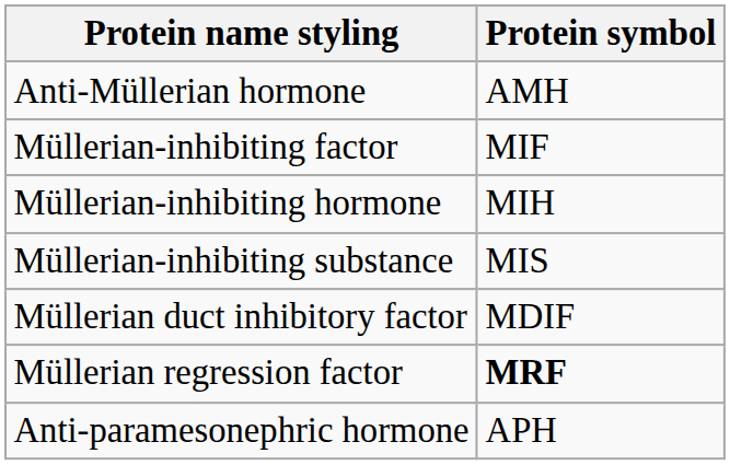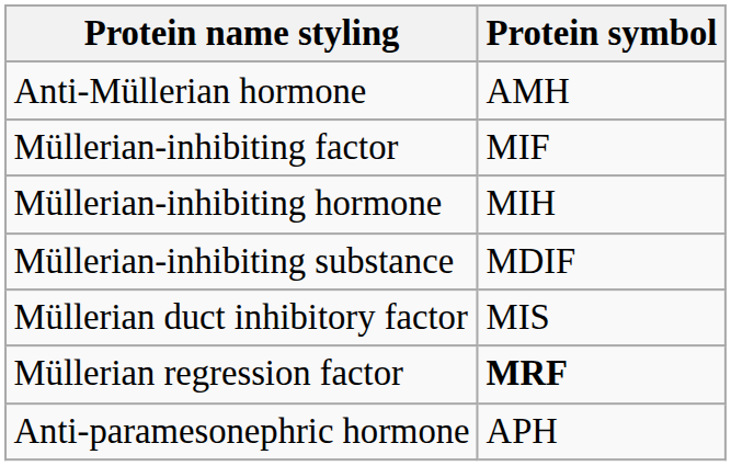Müllerian-inhibiting substance | Protein symbol: MIS -> MDIF
Müllerian duct inhibitory factor | Protein symbol: MDIF -> MIS
